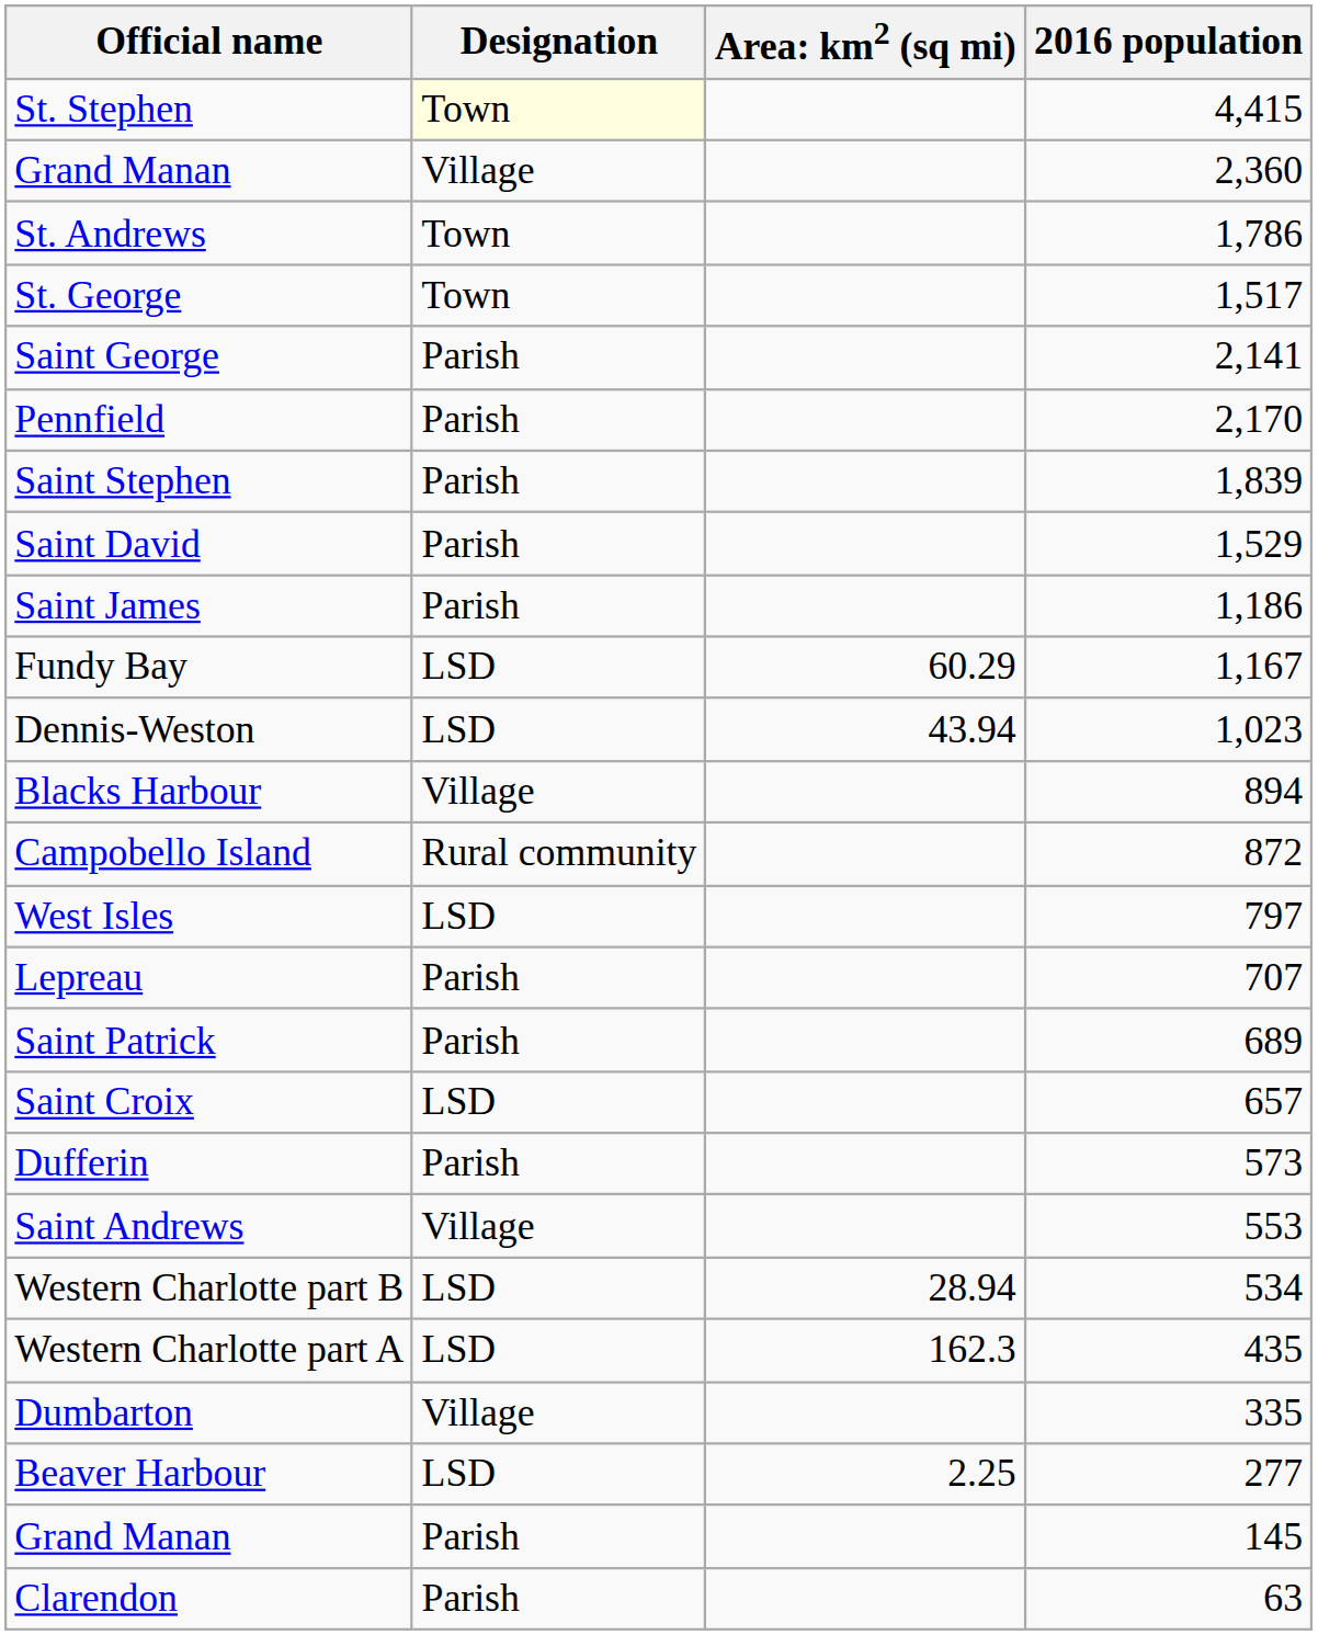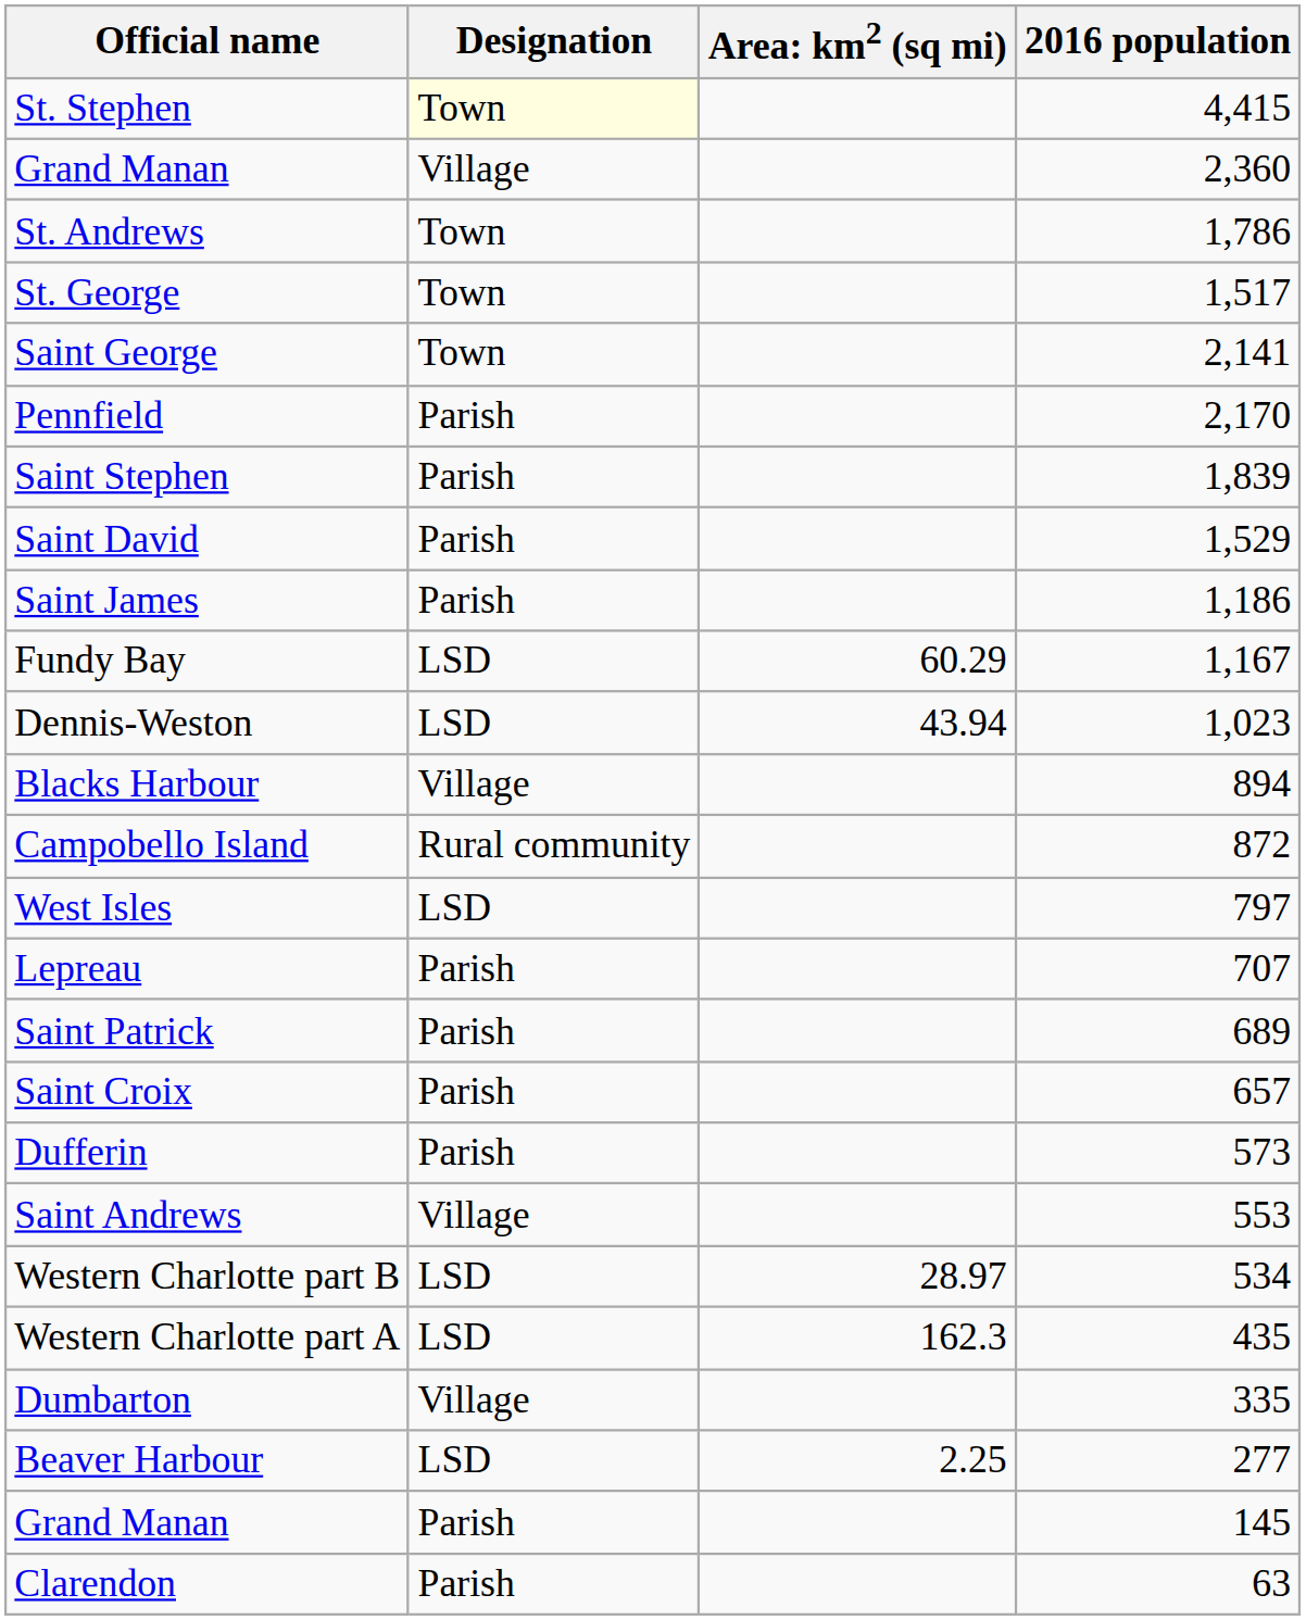Saint George | Designation: Parish -> Town
Saint Croix | Designation: LSD -> Parish
Western Charlotte part B | column 3: 28.94 -> 28.97
